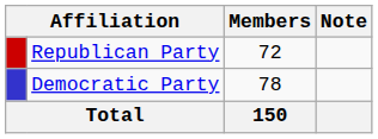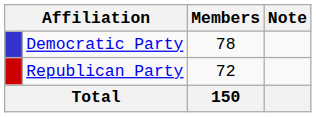rows swapped: Democratic Party <-> Republican Party
